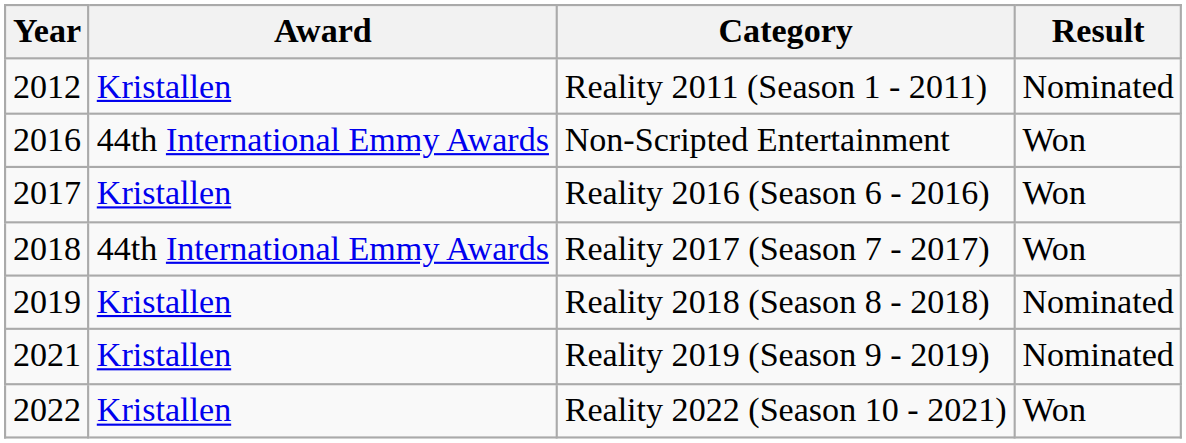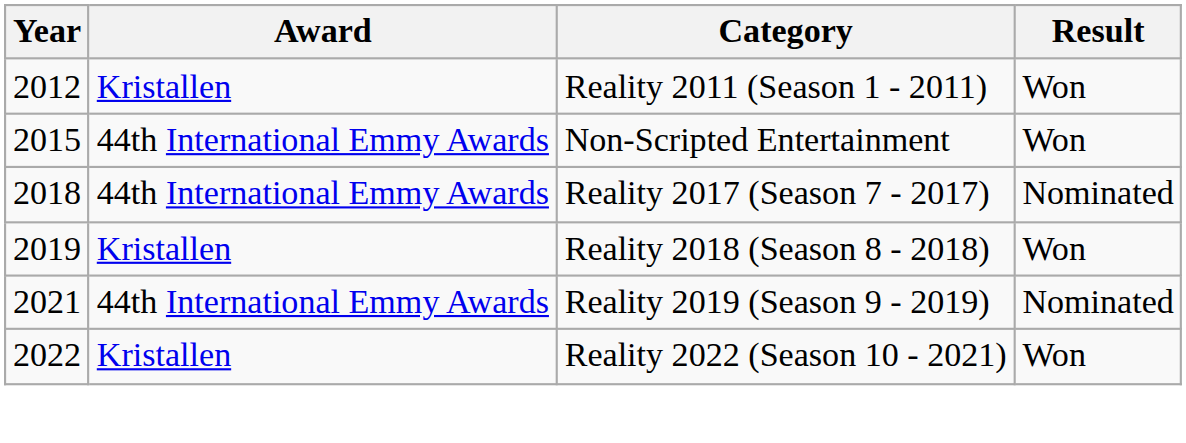Reality 2011 (Season 1 - 2011) | Result: Nominated -> Won
Non-Scripted Entertainment | Year: 2016 -> 2015
- row: 2017 | Kristallen | Reality 2016 (Season 6 - 2016) | Won
Reality 2017 (Season 7 - 2017) | Result: Won -> Nominated
Reality 2018 (Season 8 - 2018) | Result: Nominated -> Won
Reality 2019 (Season 9 - 2019) | Award: Kristallen -> 44th International Emmy Awards
